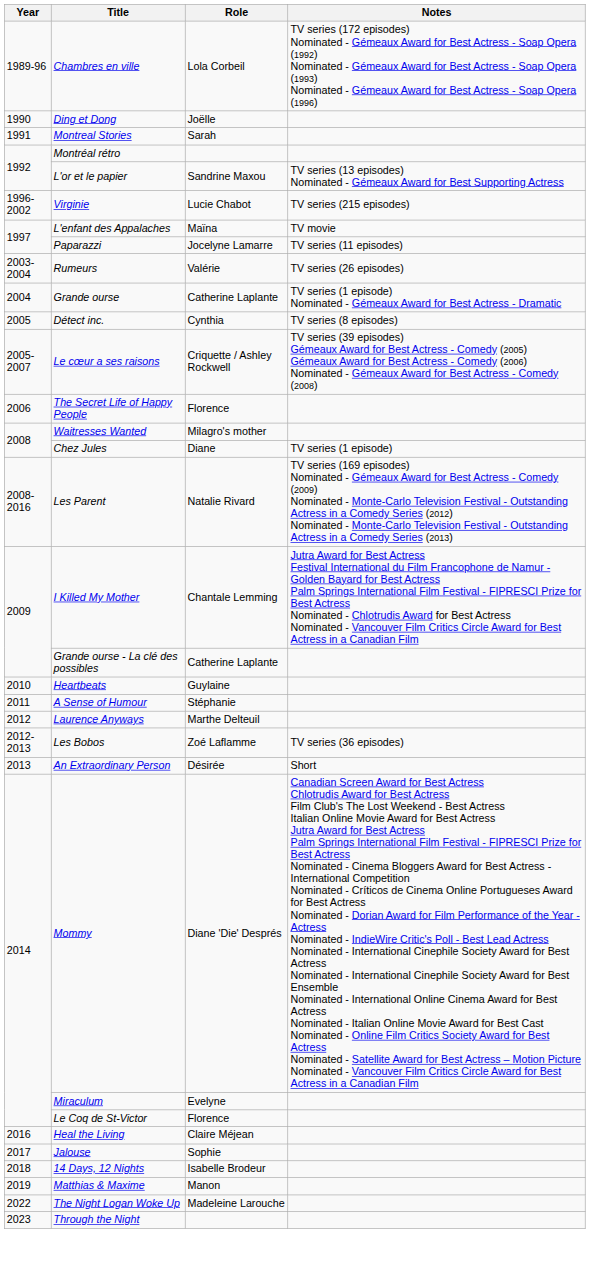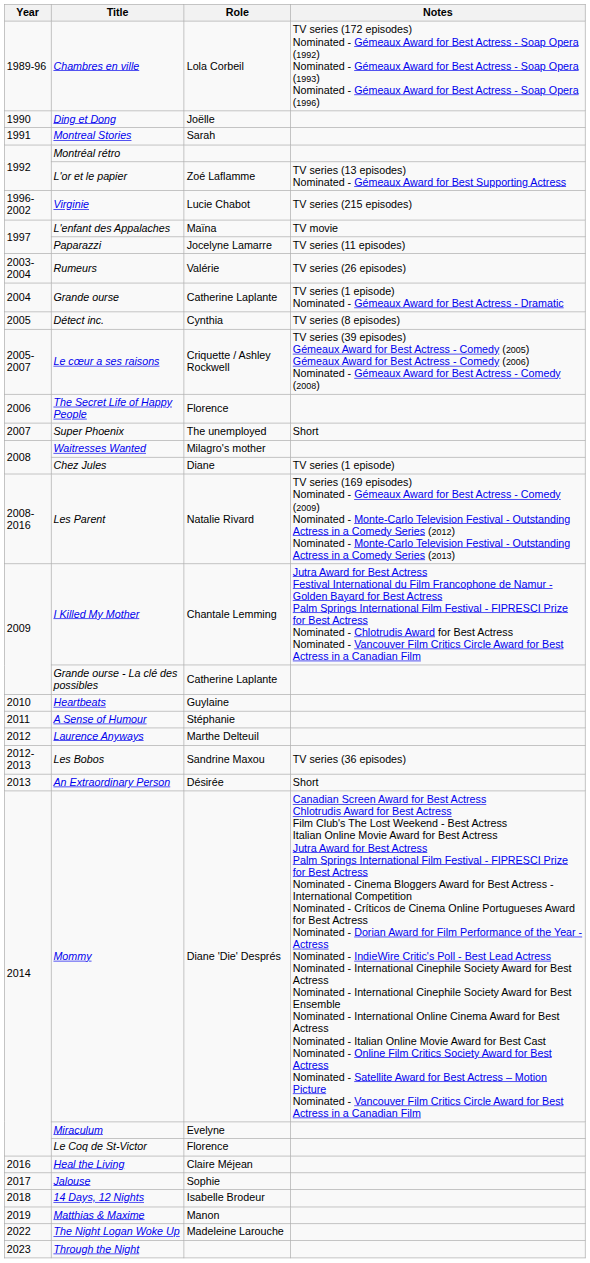L'or et le papier | Role: Sandrine Maxou -> Zoé Laflamme
+ row: 2007 | Super Phoenix | The unemployed | Short
Les Bobos | Role: Zoé Laflamme -> Sandrine Maxou
